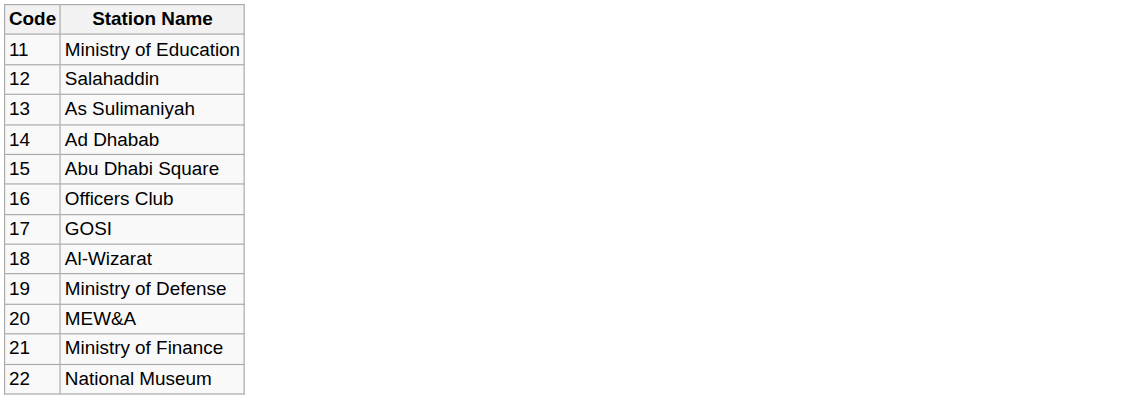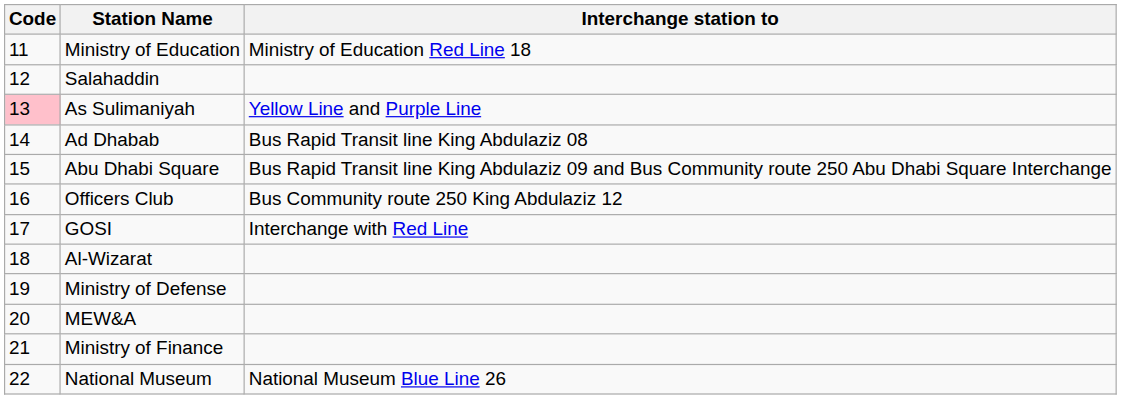+ column: Interchange station to | Ministry of Education Red Line 18 | Yellow Line and Purple Line | Bus Rapid Transit line King Abdulaziz 08 | Bus Rapid Transit line King Abdulaziz 09 and Bus Community route 250 Abu Dhabi Square Interchange | Bus Community route 250 King Abdulaziz 12 | Interchange with Red Line | National Museum Blue Line 26
As Sulimaniyah | Code: no background -> pink background
